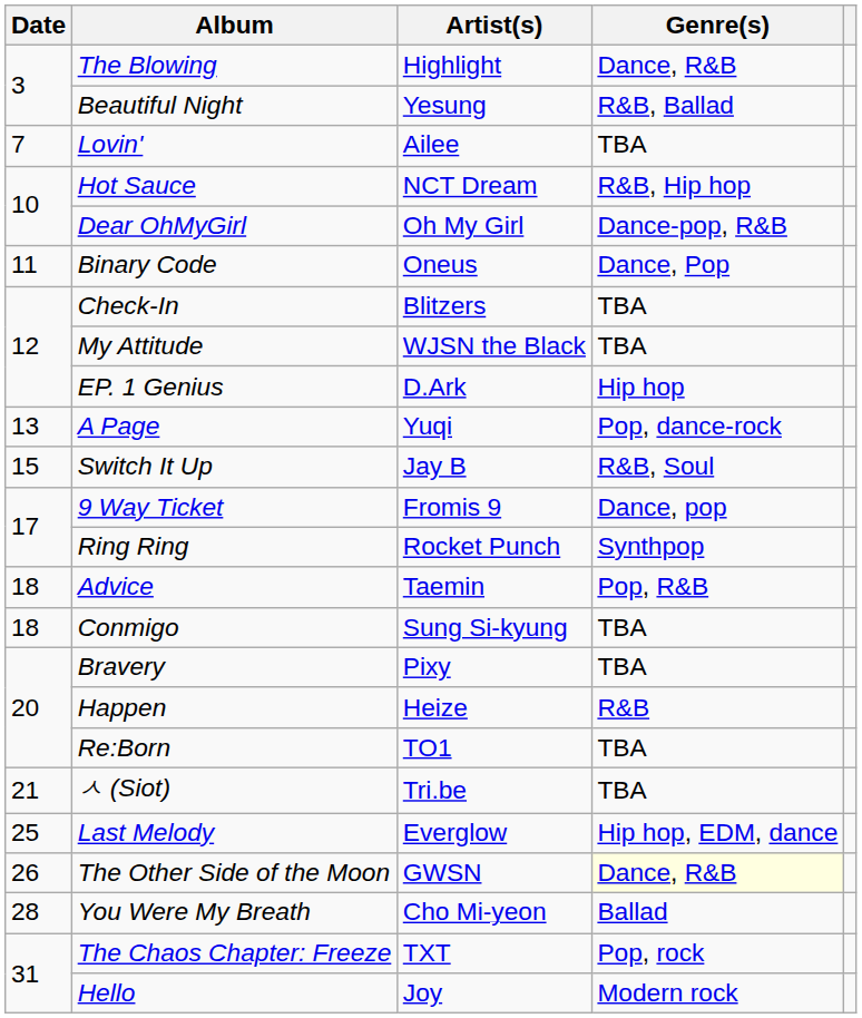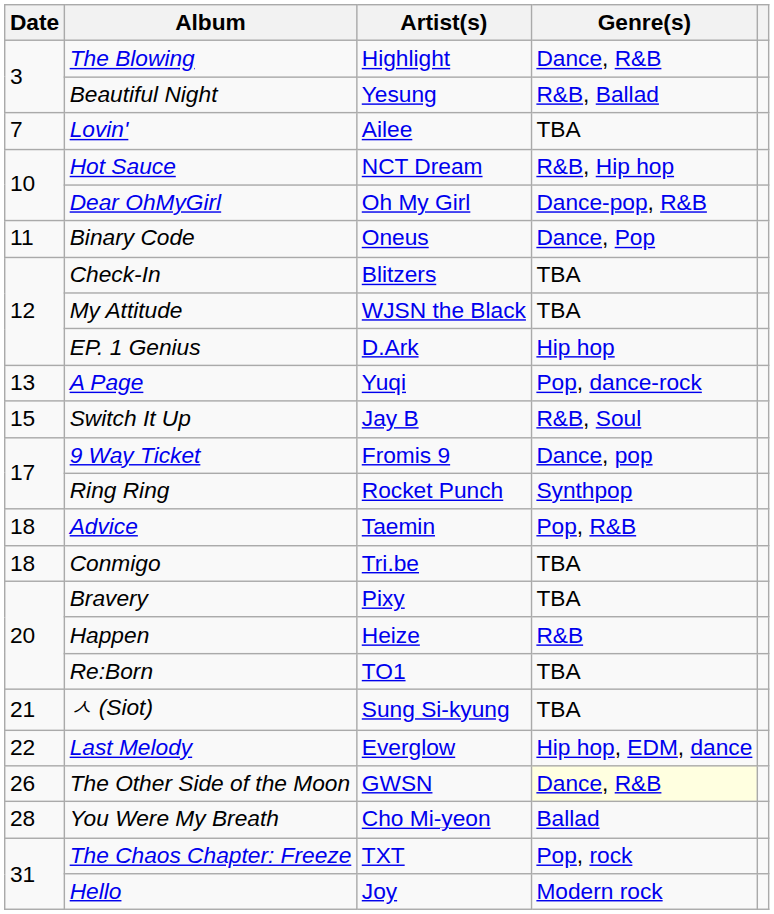Conmigo | Artist(s): Sung Si-kyung -> Tri.be
ㅅ (Siot) | Artist(s): Tri.be -> Sung Si-kyung
Last Melody | Date: 25 -> 22
